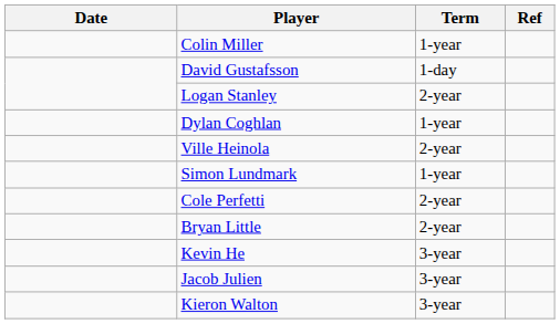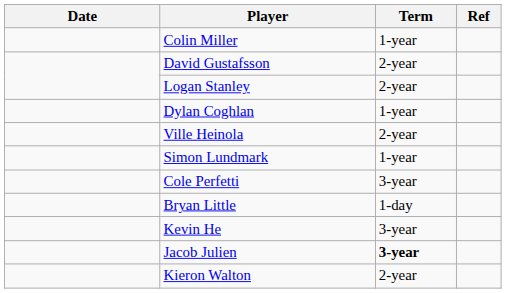David Gustafsson | Term: 1-day -> 2-year
Cole Perfetti | Term: 2-year -> 3-year
Bryan Little | Term: 2-year -> 1-day
Jacob Julien | Term: normal -> bold
Kieron Walton | Term: 3-year -> 2-year
